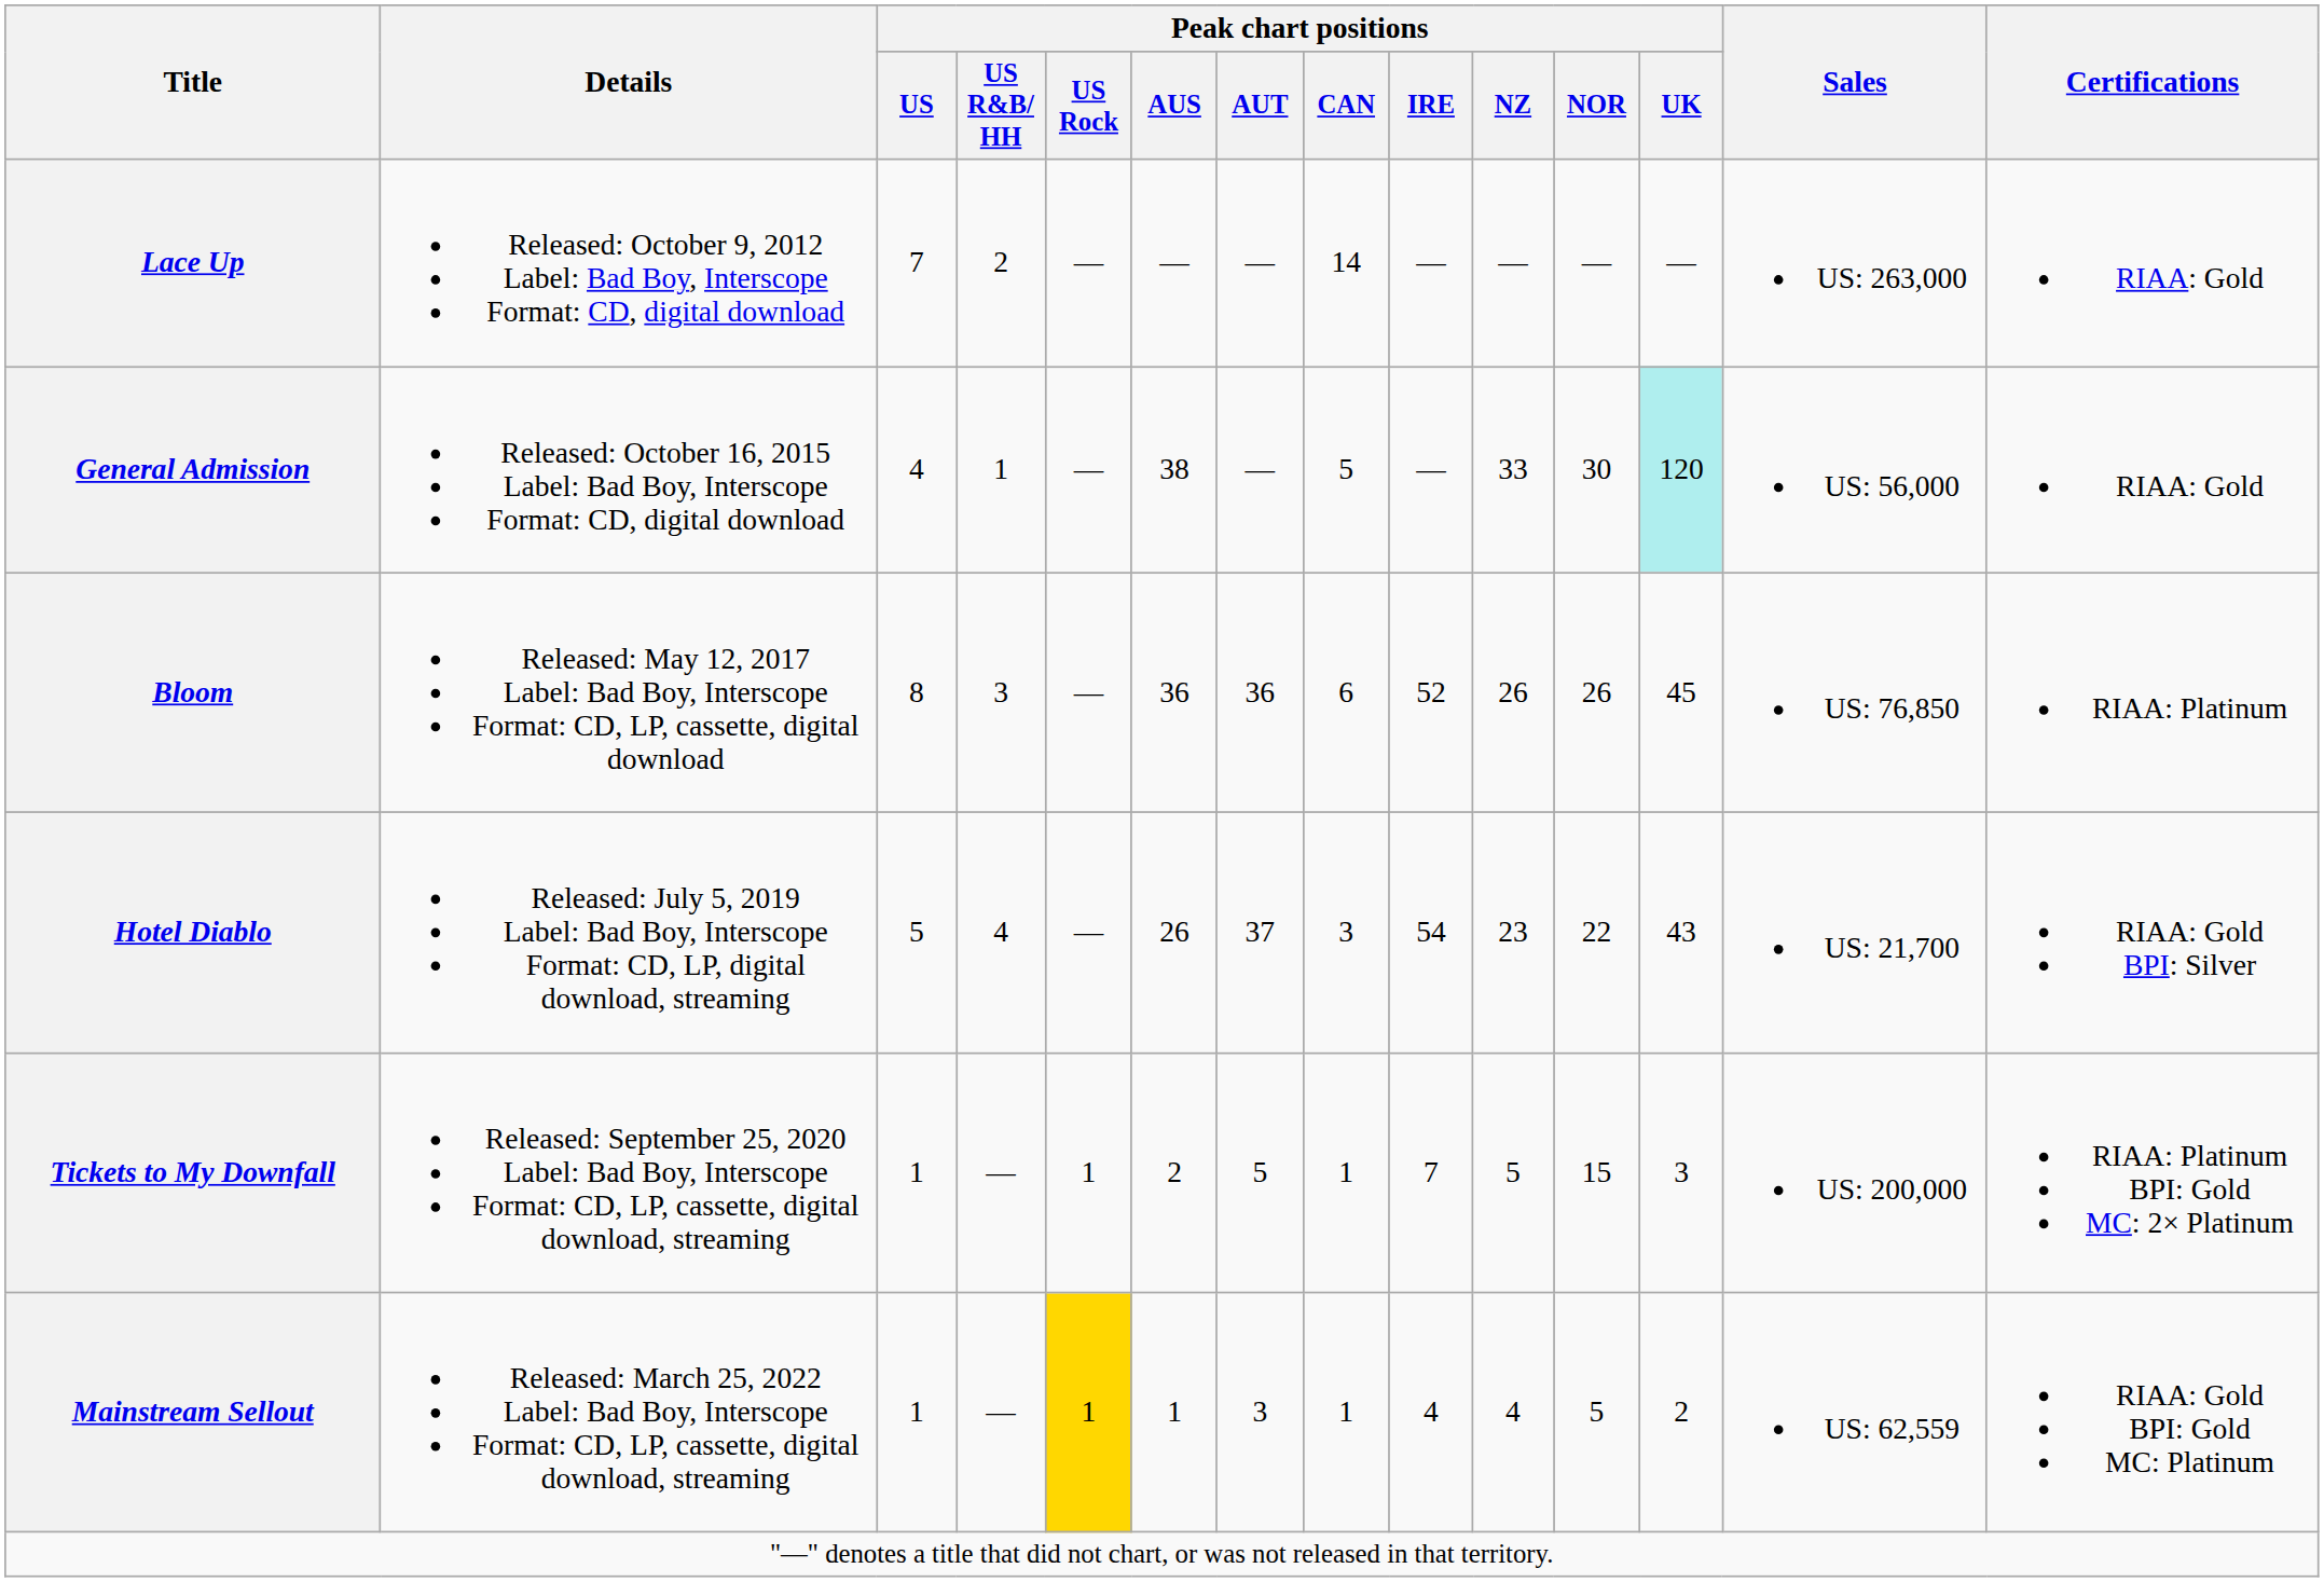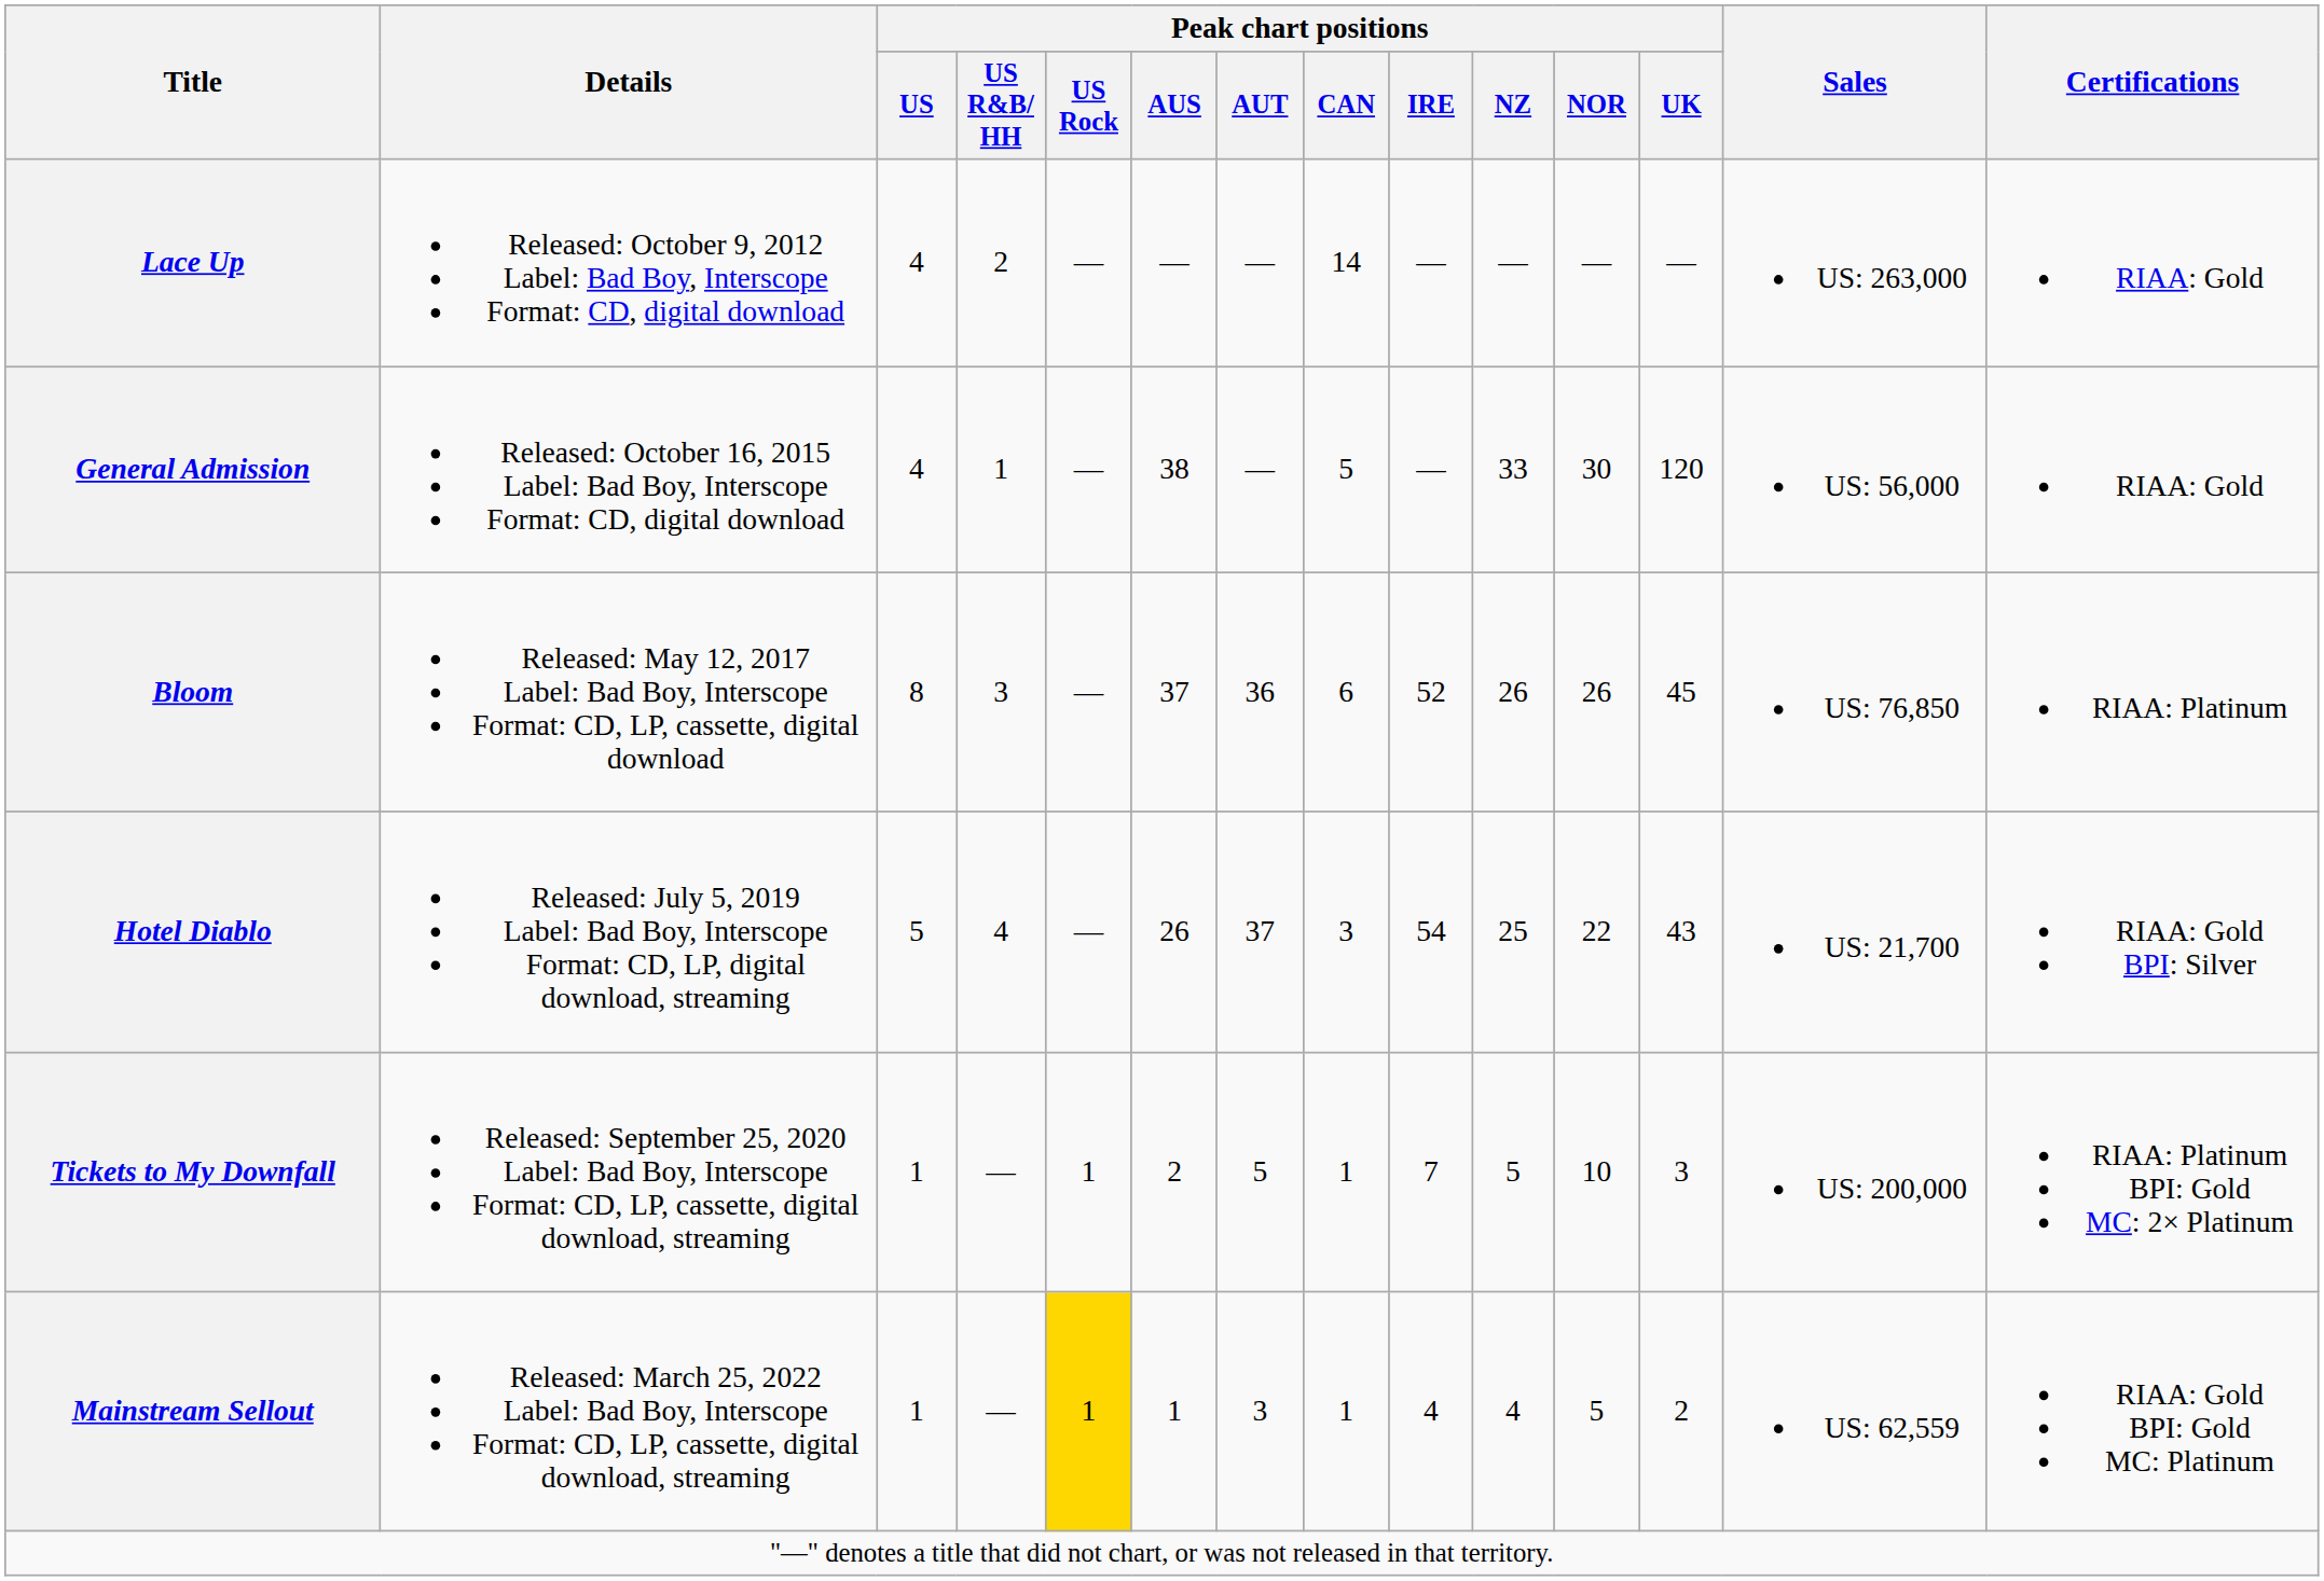Lace Up | Peak chart positions / US: 7 -> 4
General Admission | Peak chart positions / UK: paleturquoise background -> no background
Bloom | Peak chart positions / AUS: 36 -> 37
Hotel Diablo | Peak chart positions / NZ: 23 -> 25
Tickets to My Downfall | Peak chart positions / NOR: 15 -> 10
